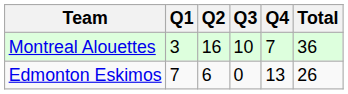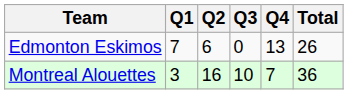rows swapped: Edmonton Eskimos <-> Montreal Alouettes
